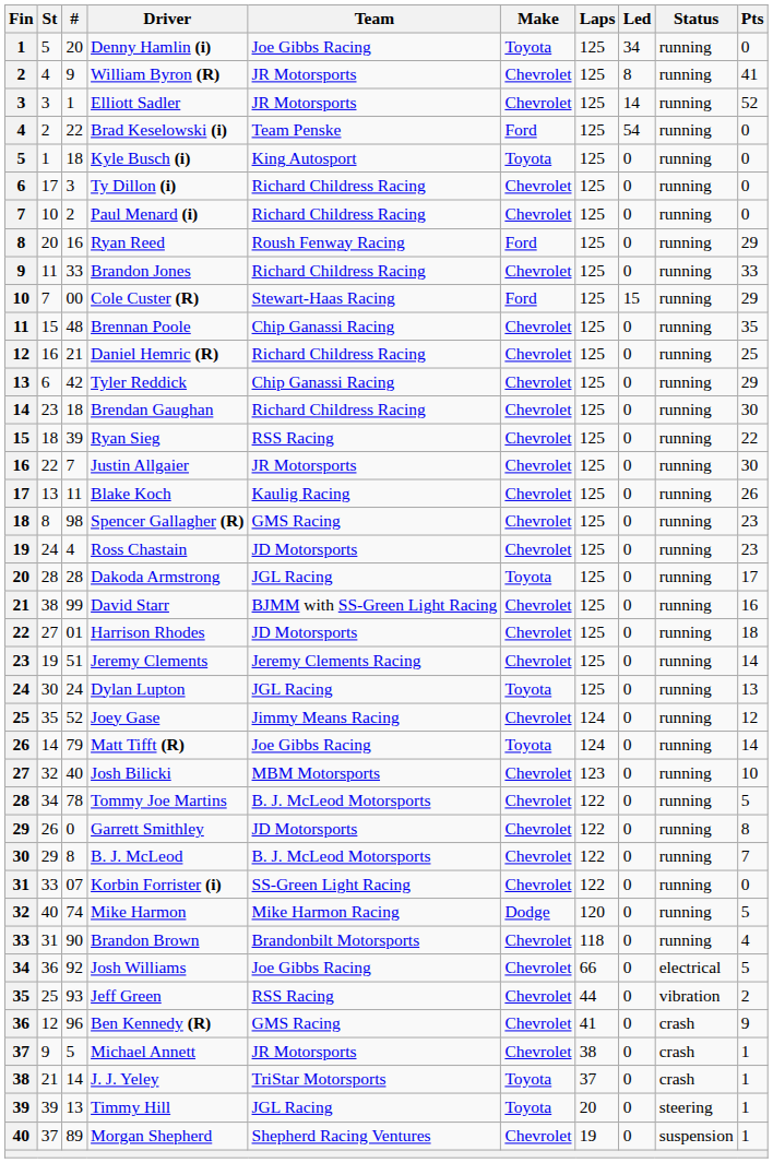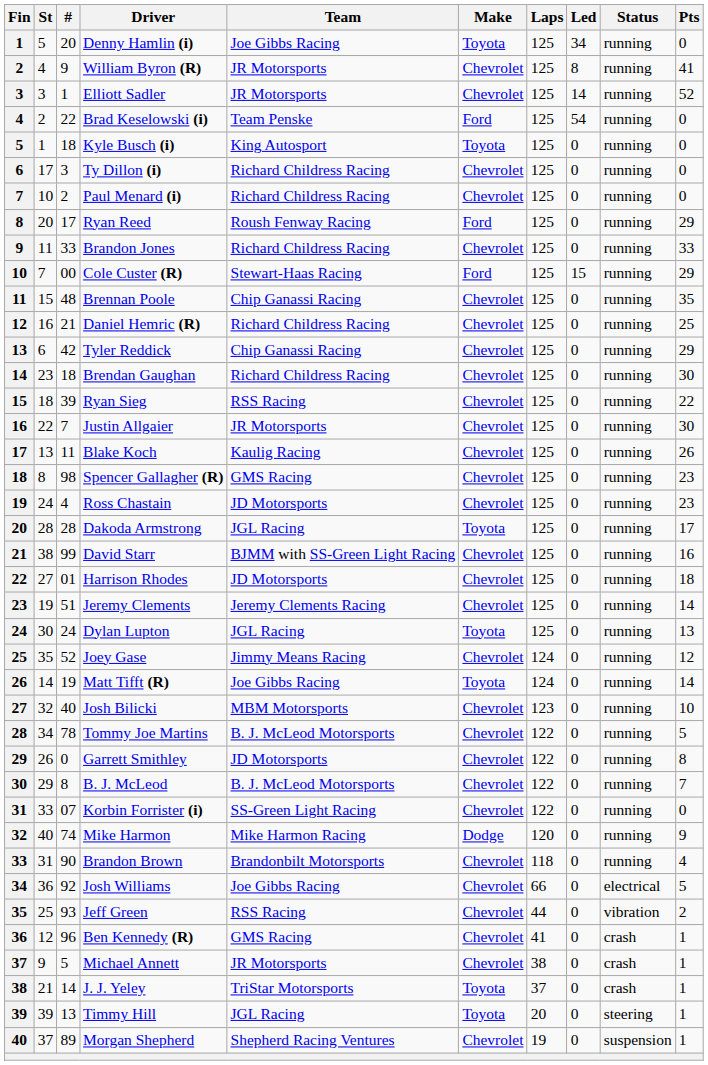Ryan Reed | #: 16 -> 17
Matt Tifft (R) | #: 79 -> 19
Mike Harmon | Pts: 5 -> 9
Ben Kennedy (R) | Pts: 9 -> 1
